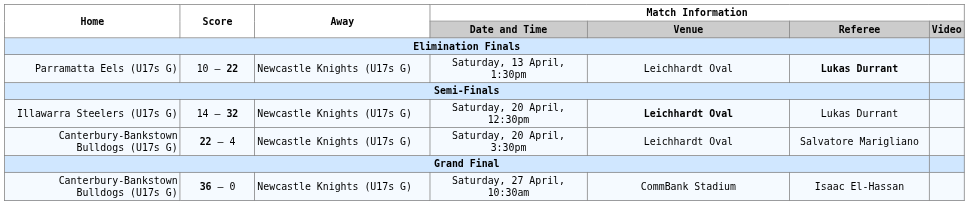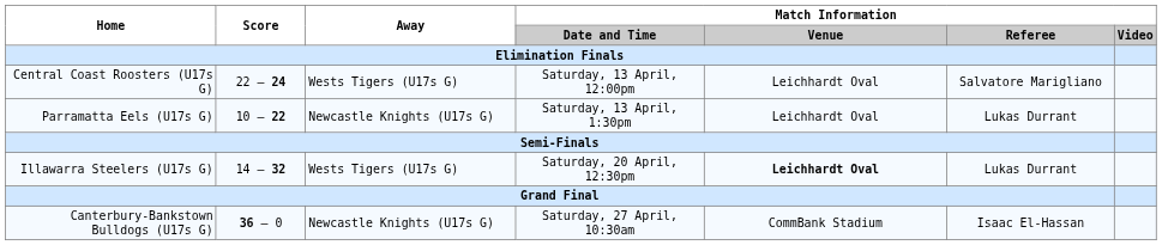+ row: Central Coast Roosters (U17s G) | 22 – 24 | Wests Tigers (U17s G) | Saturday, 13 April, 12:00pm | Leichhardt Oval | Salvatore Marigliano
Saturday, 13 April, 1:30pm | Match Information / Referee: bold -> normal
Saturday, 20 April, 12:30pm | Away: Newcastle Knights (U17s G) -> Wests Tigers (U17s G)
- row: Canterbury-Bankstown Bulldogs (U17s G) | 22 – 4 | Newcastle Knights (U17s G) | Saturday, 20 April, 3:30pm | Leichhardt Oval | Salvatore Marigliano
